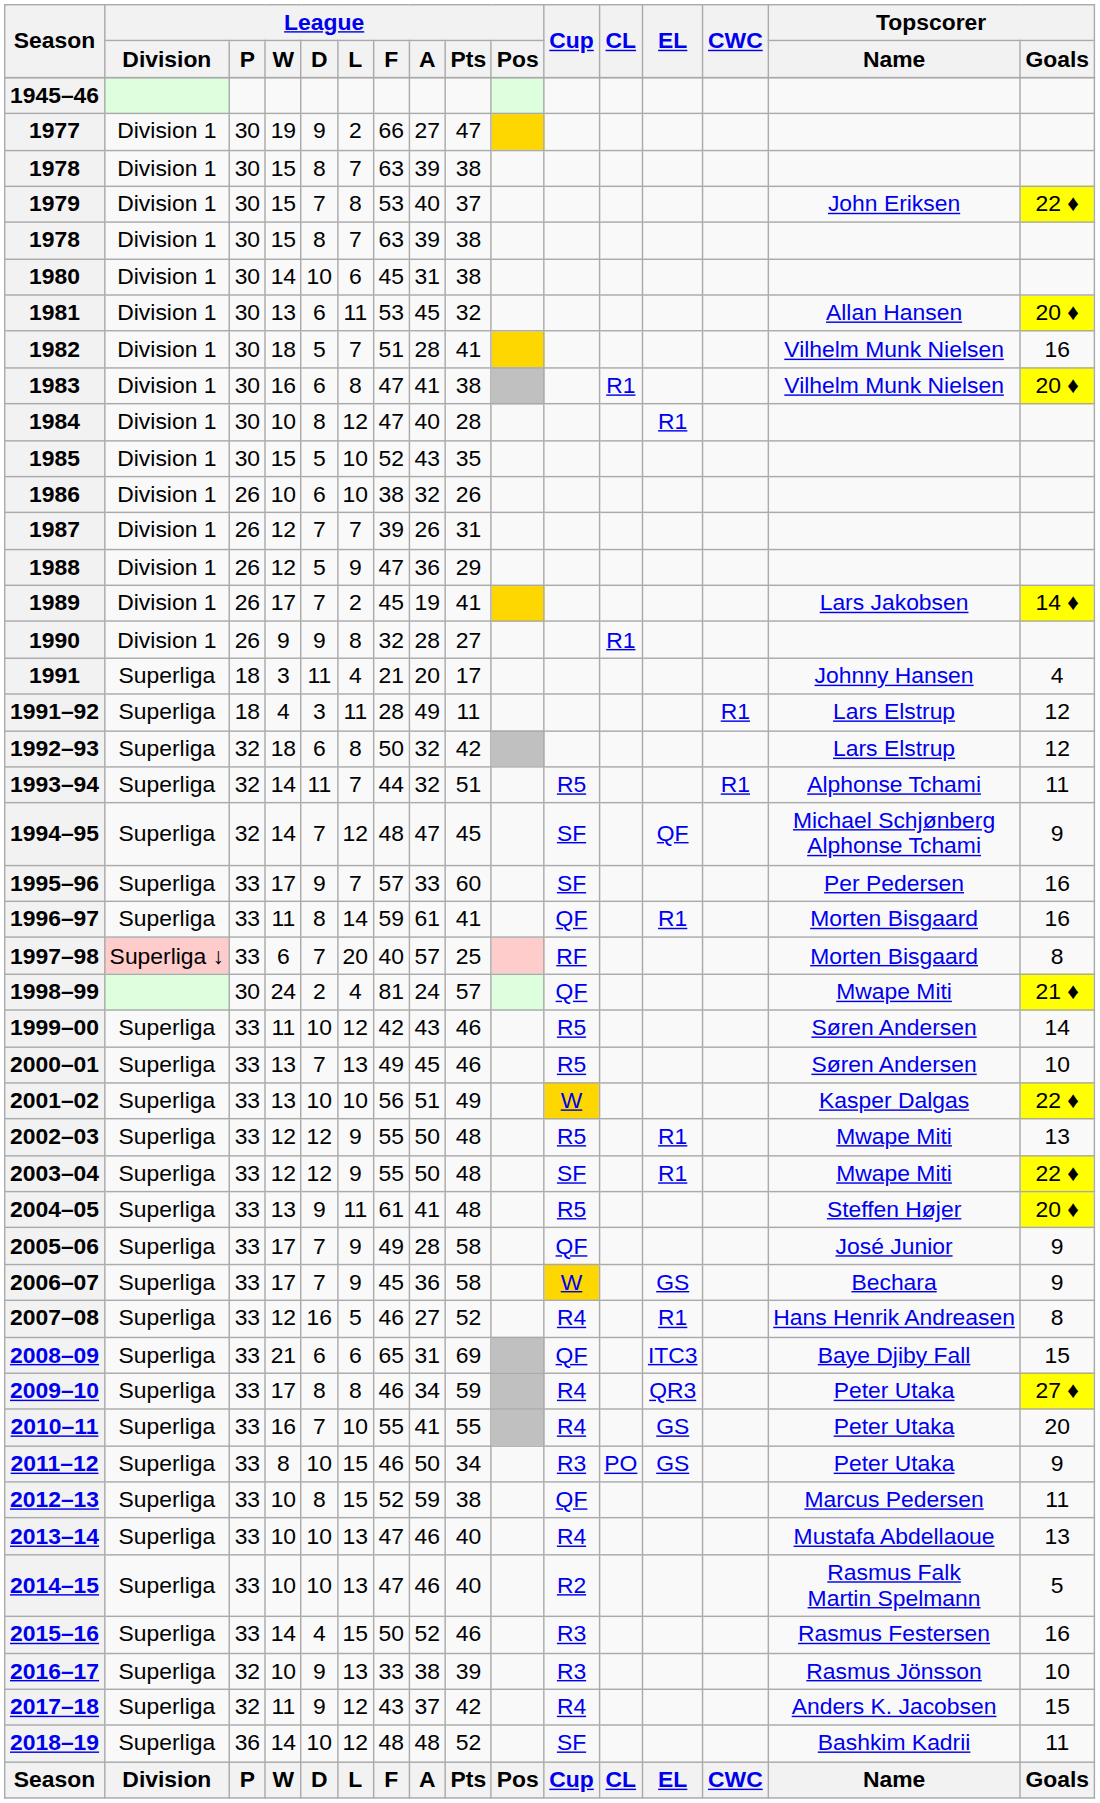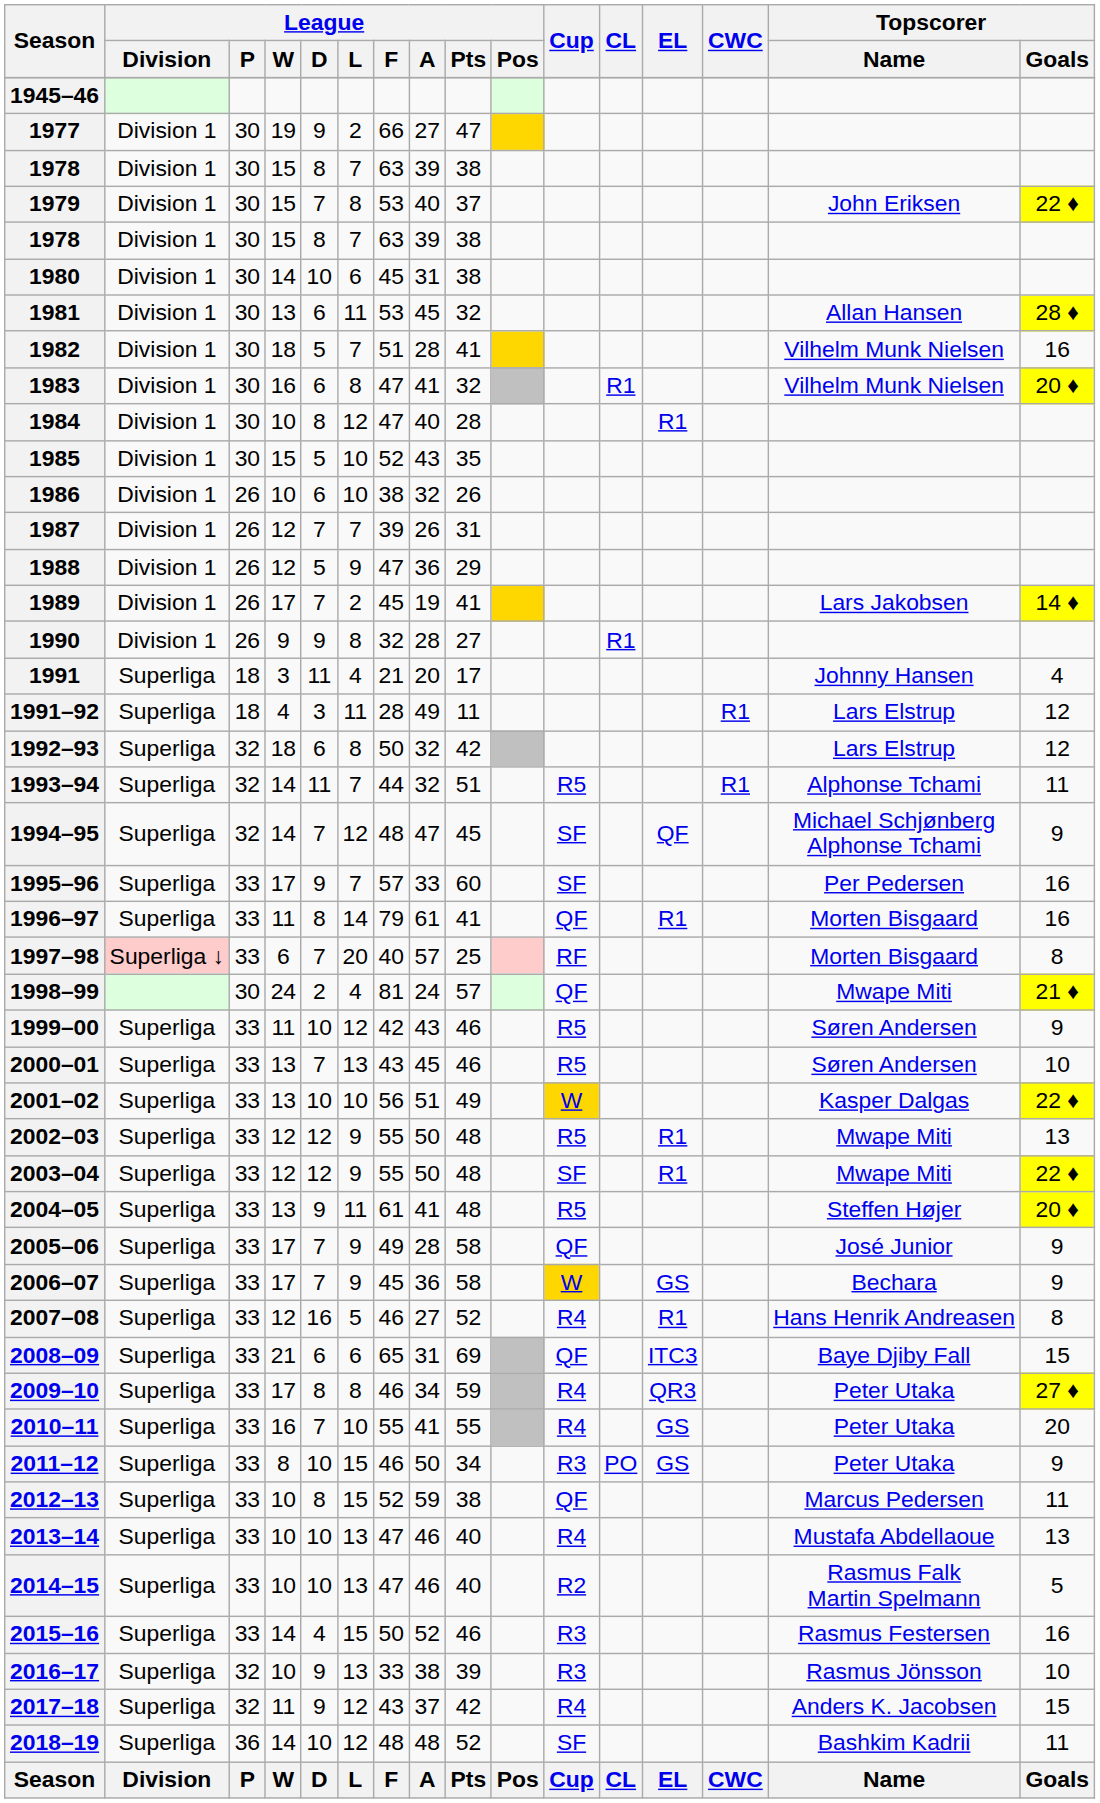1981 | Topscorer / Goals: 20 ♦ -> 28 ♦
1983 | League / Pts: 38 -> 32
1996–97 | League / F: 59 -> 79
1999–00 | Topscorer / Goals: 14 -> 9
2000–01 | League / F: 49 -> 43
